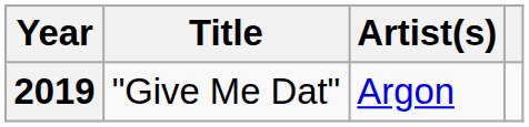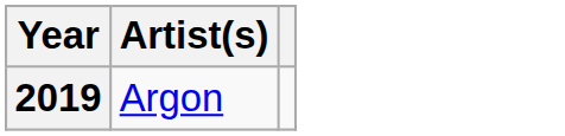- column: Title | "Give Me Dat"
